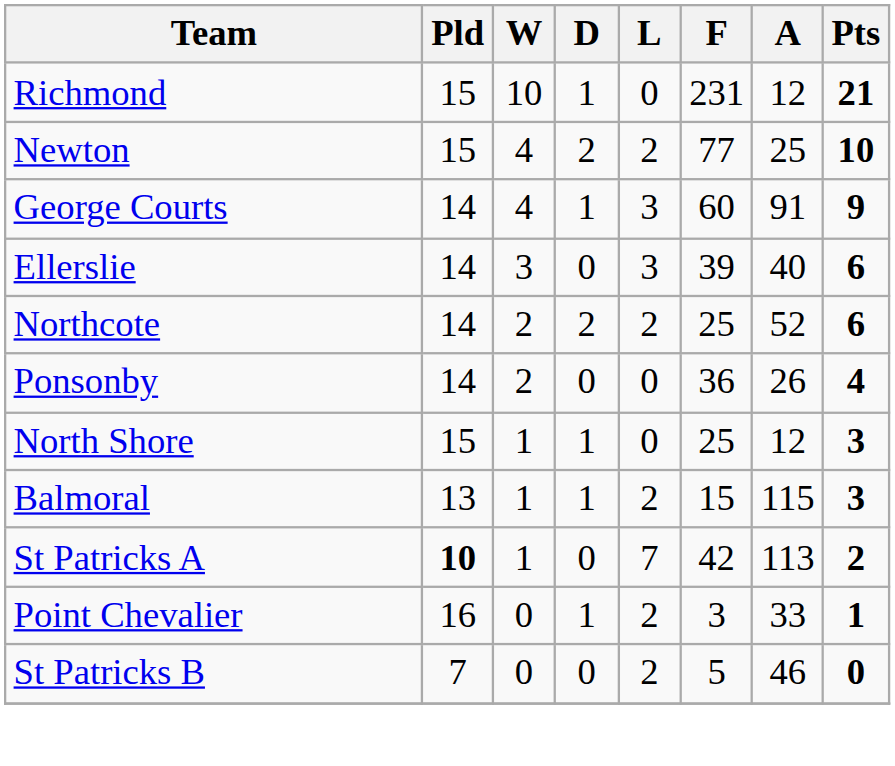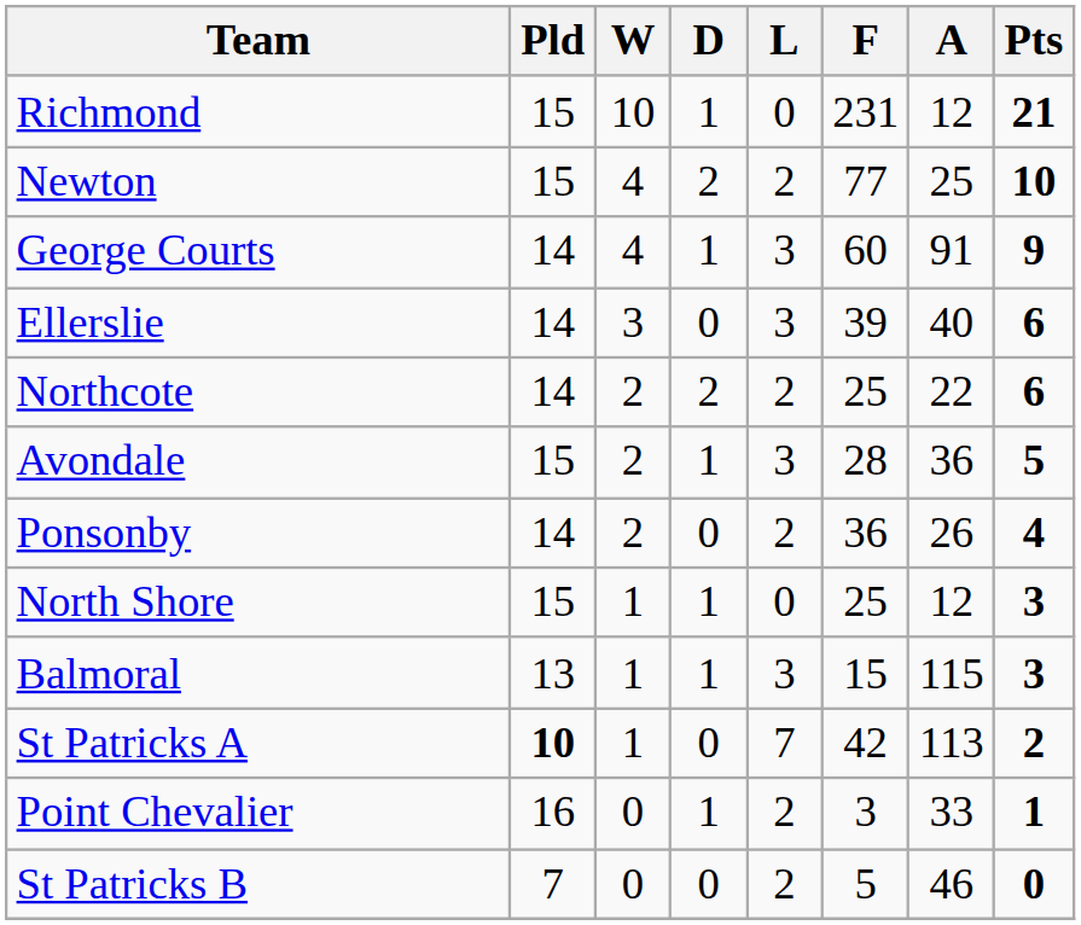Northcote | A: 52 -> 22
+ row: Avondale | 15 | 2 | 1 | 3 | 28 | 36 | 5
Ponsonby | L: 0 -> 2
Balmoral | L: 2 -> 3
